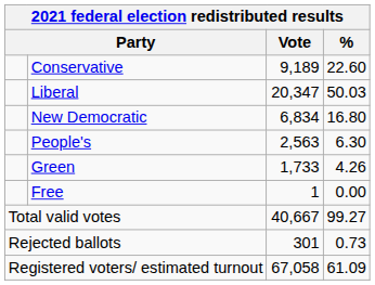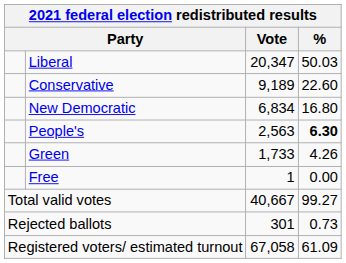rows swapped: Liberal <-> Conservative
People's | %: normal -> bold
